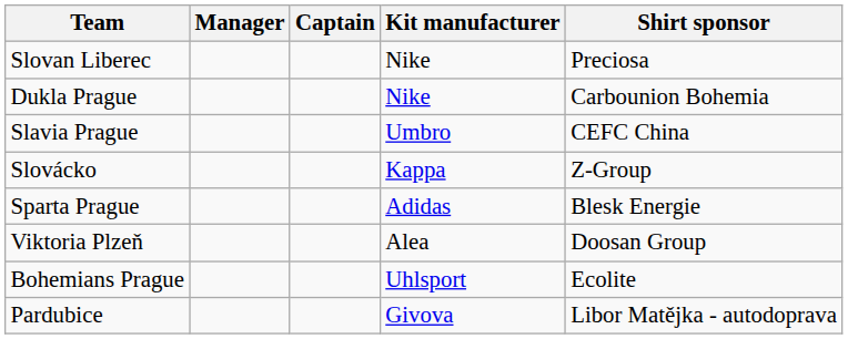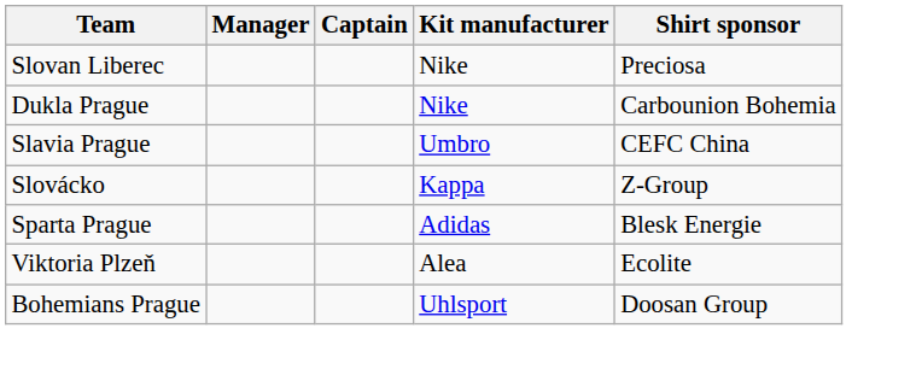Viktoria Plzeň | Shirt sponsor: Doosan Group -> Ecolite
Bohemians Prague | Shirt sponsor: Ecolite -> Doosan Group
- row: Pardubice | Givova | Libor Matějka - autodoprava
